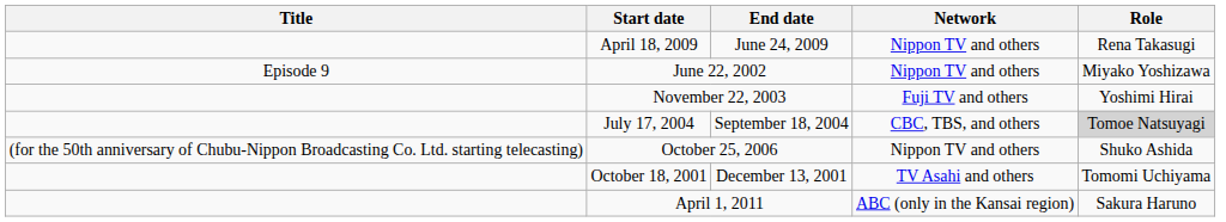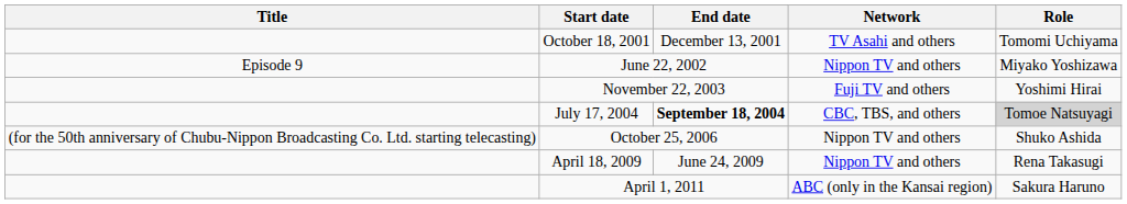rows swapped: October 18, 2001 <-> April 18, 2009
July 17, 2004 | End date: normal -> bold
